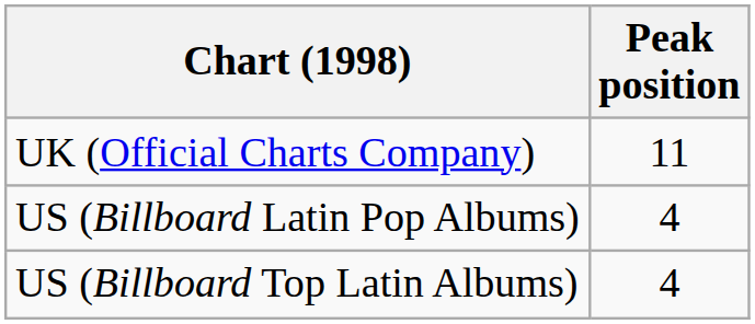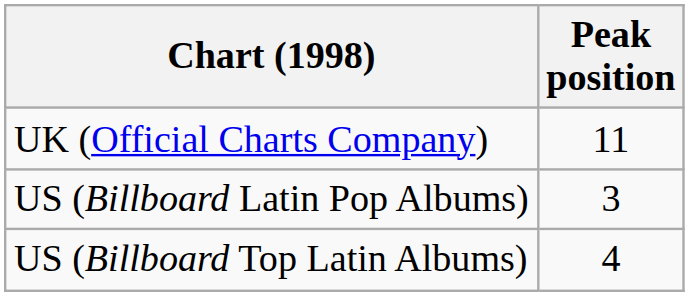US (Billboard Latin Pop Albums) | Peak position: 4 -> 3
